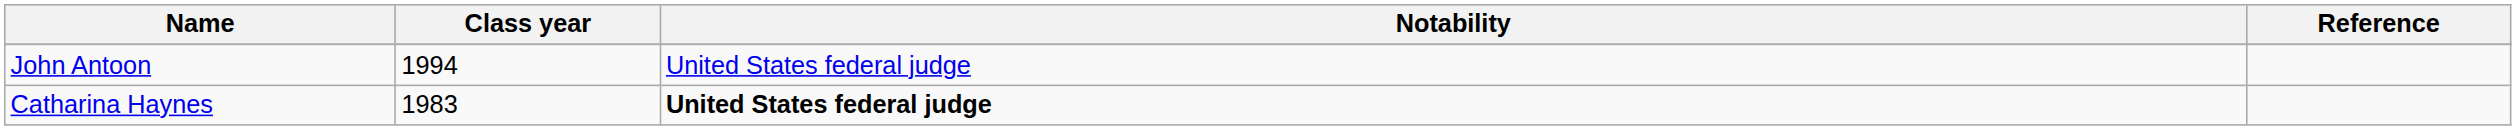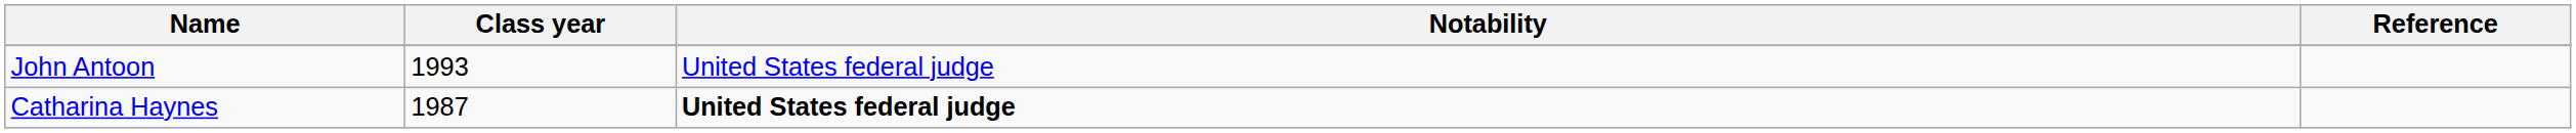John Antoon | Class year: 1994 -> 1993
Catharina Haynes | Class year: 1983 -> 1987
